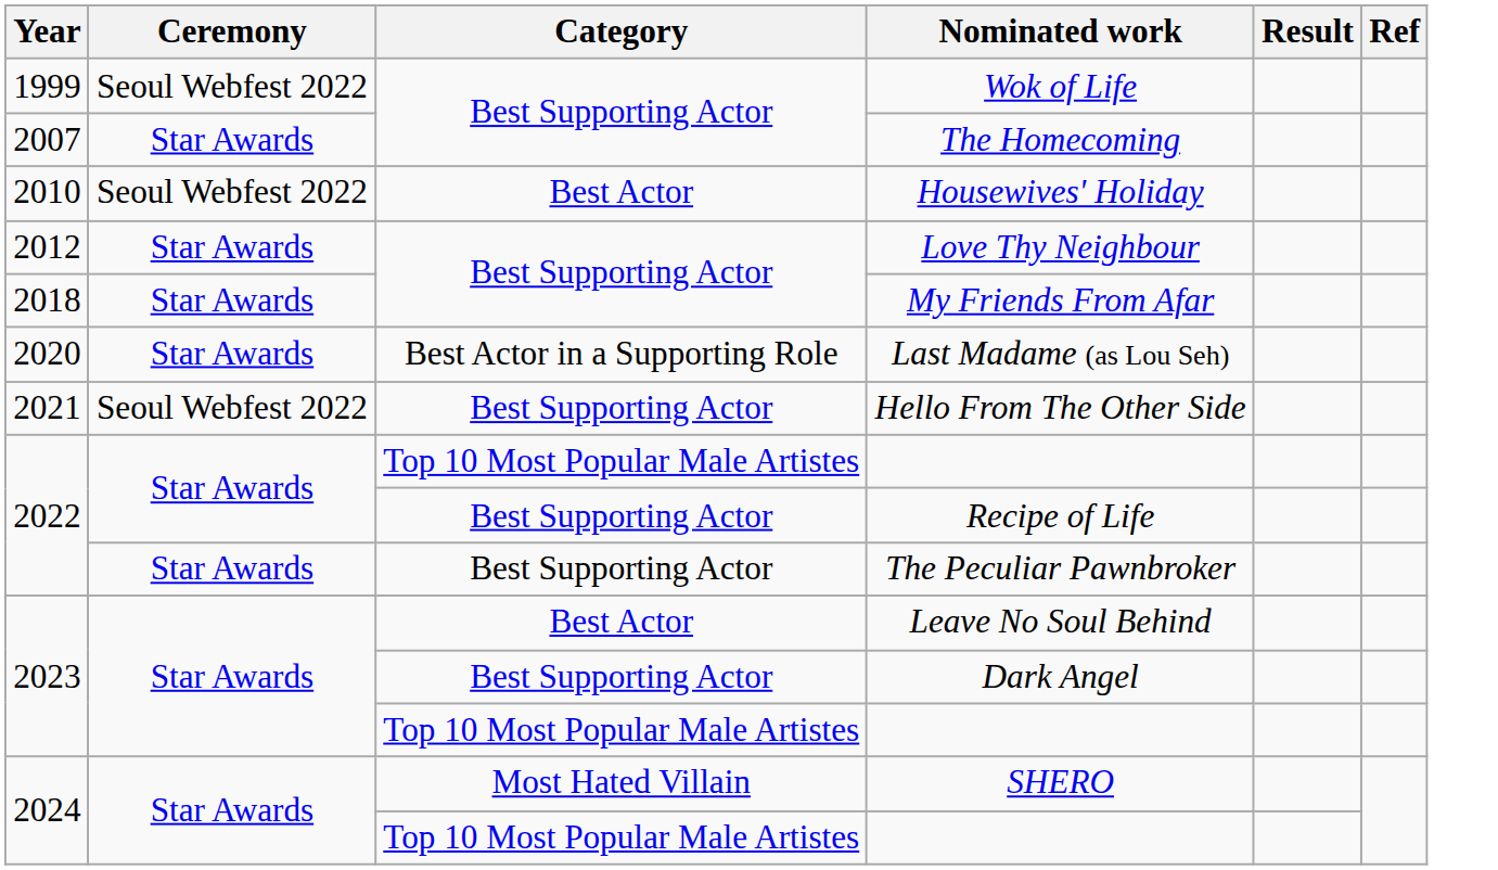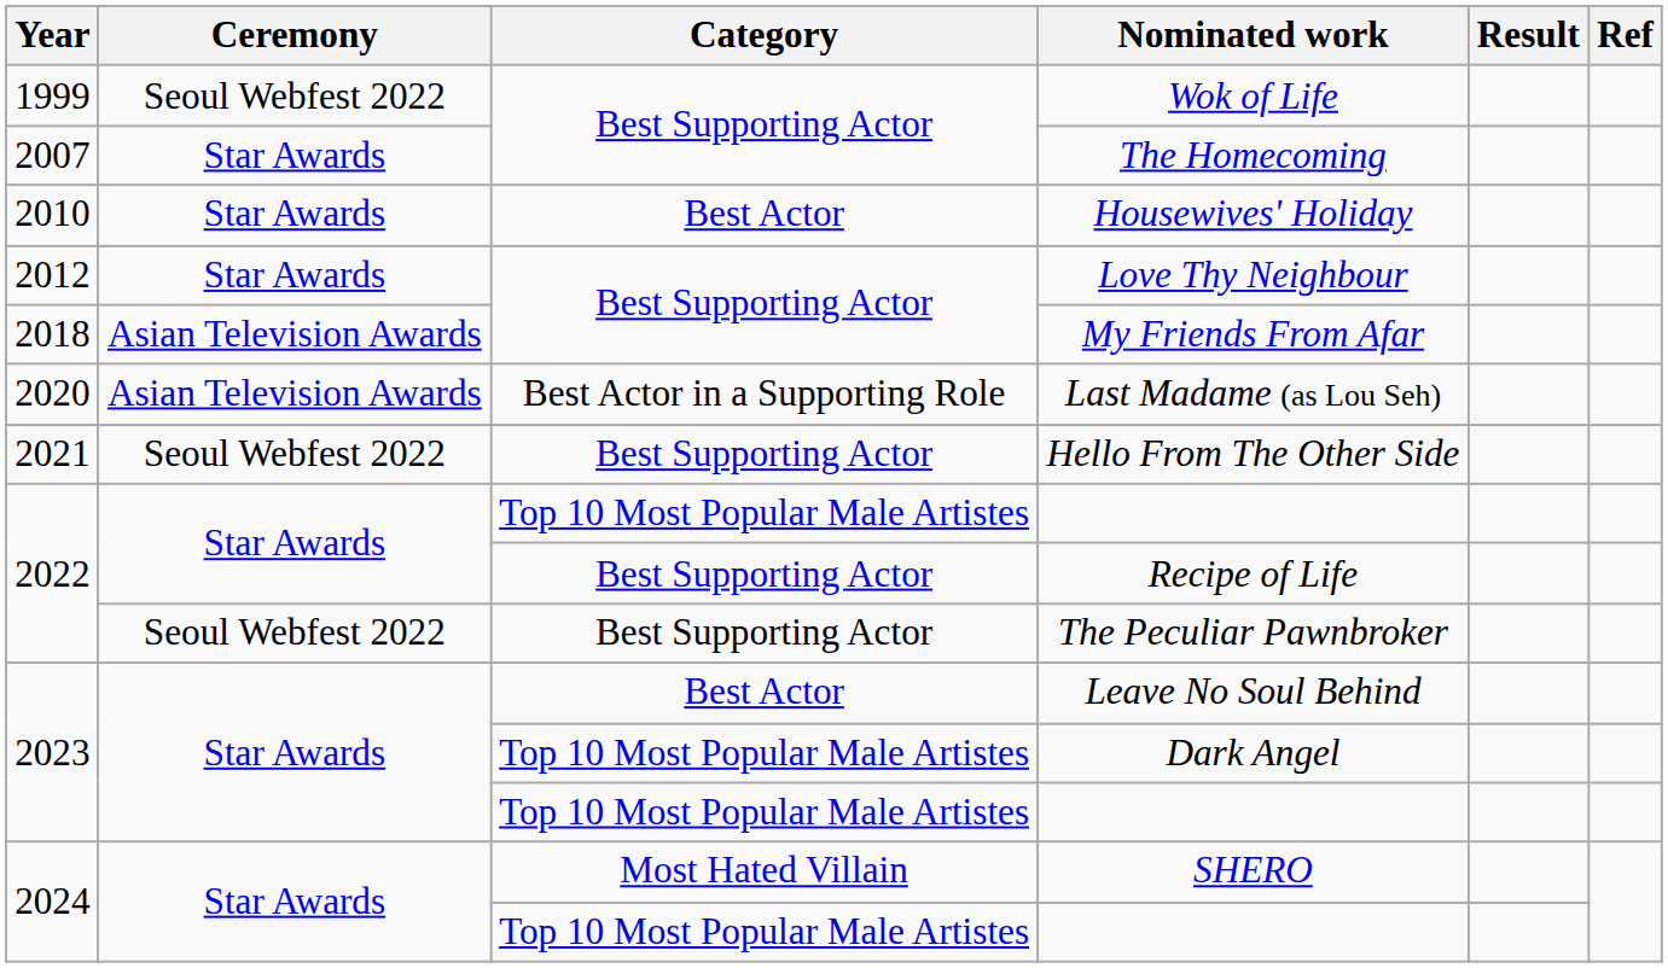Housewives' Holiday | Ceremony: Seoul Webfest 2022 -> Star Awards
My Friends From Afar | Ceremony: Star Awards -> Asian Television Awards
Last Madame (as Lou Seh) | Ceremony: Star Awards -> Asian Television Awards
The Peculiar Pawnbroker | Ceremony: Star Awards -> Seoul Webfest 2022
Dark Angel | Category: Best Supporting Actor -> Top 10 Most Popular Male Artistes
